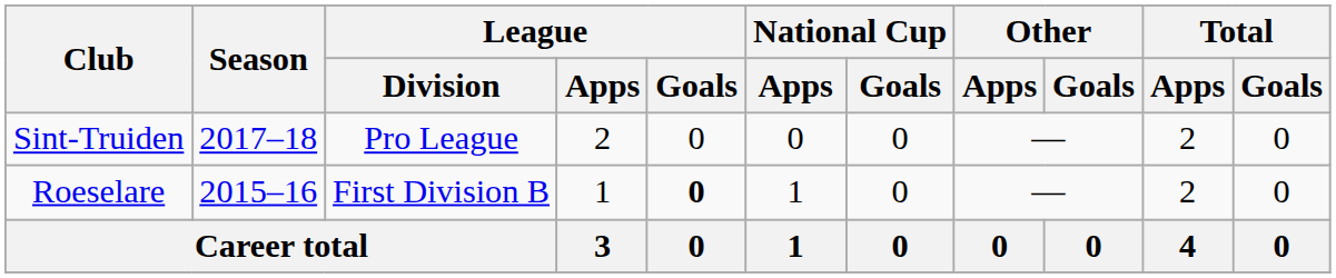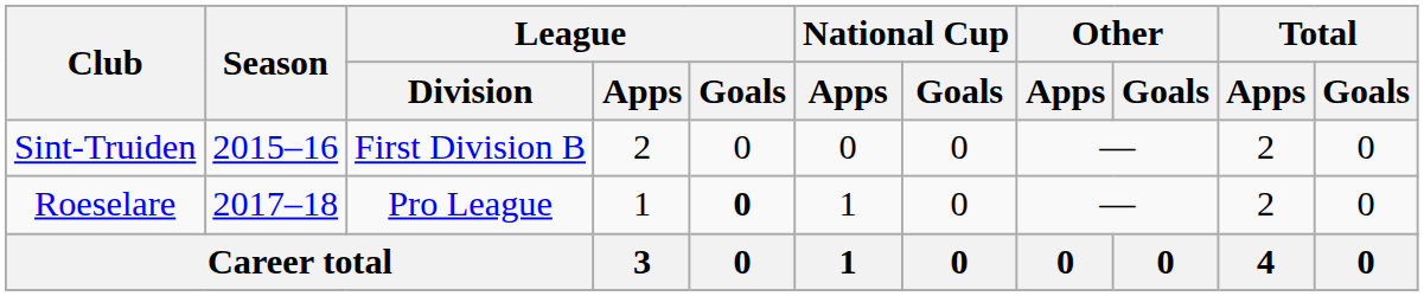Sint-Truiden | Season: 2017–18 -> 2015–16
Sint-Truiden | League / Division: Pro League -> First Division B
Roeselare | Season: 2015–16 -> 2017–18
Roeselare | League / Division: First Division B -> Pro League
